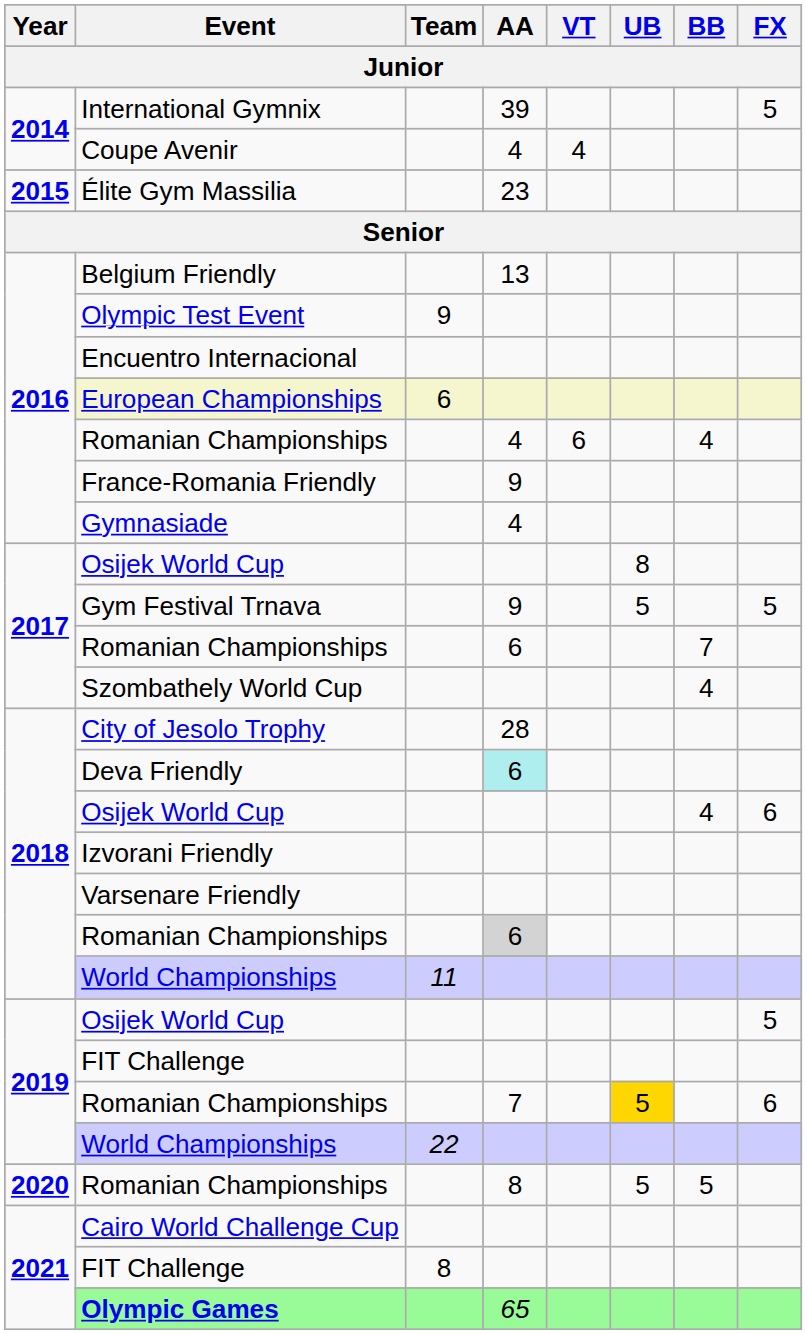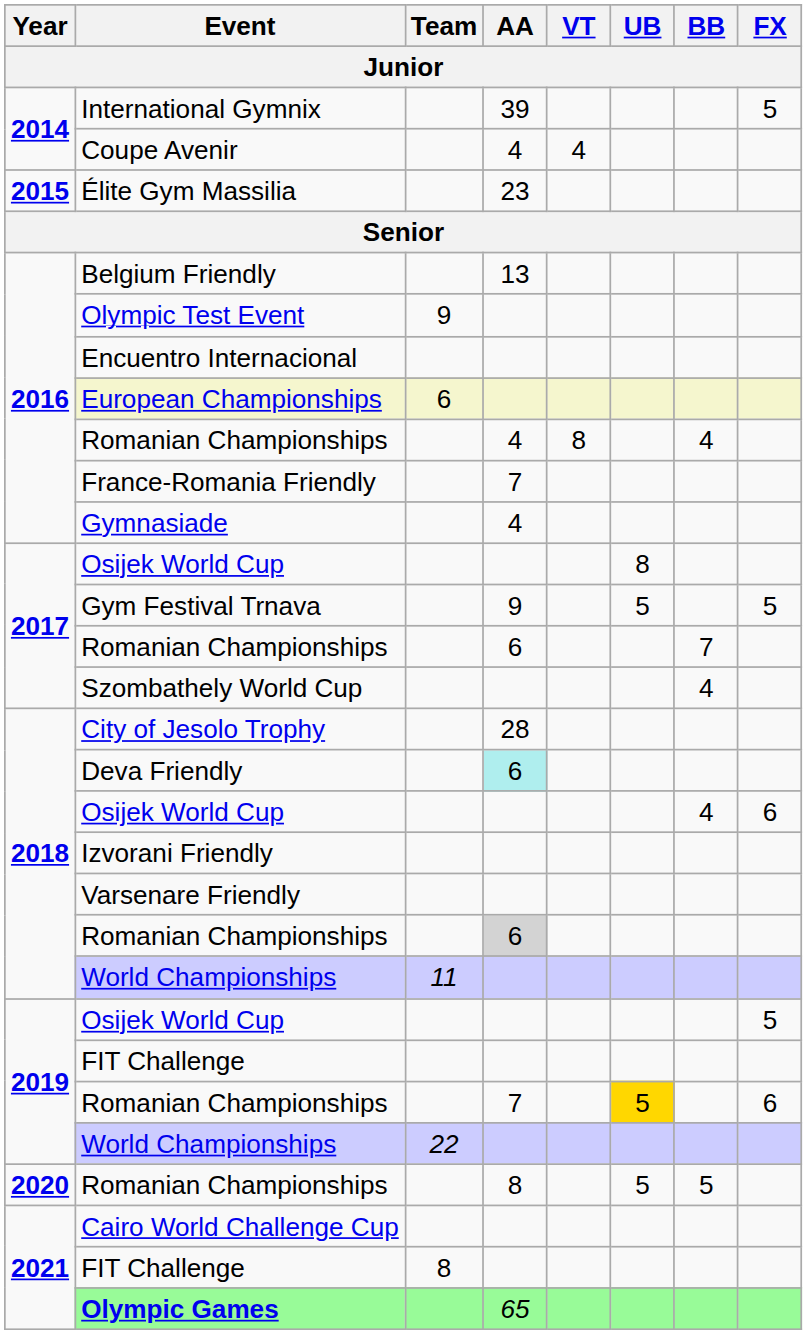2016 / Romanian Championships | VT: 6 -> 8
France-Romania Friendly | AA: 9 -> 7
